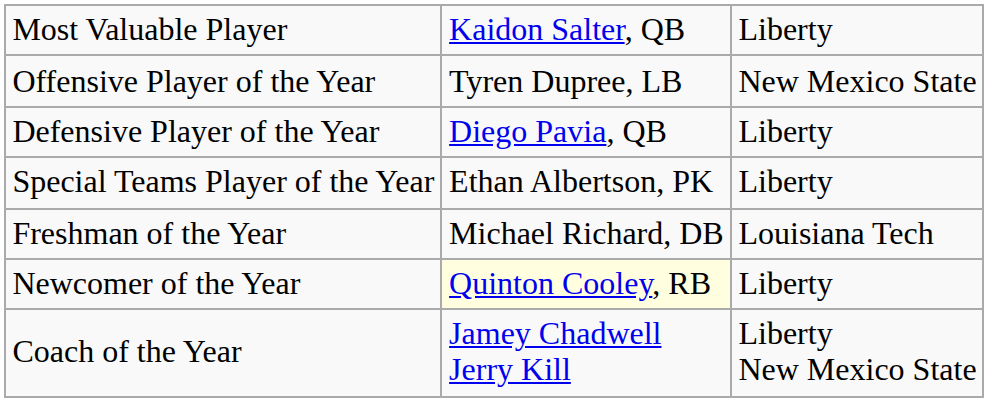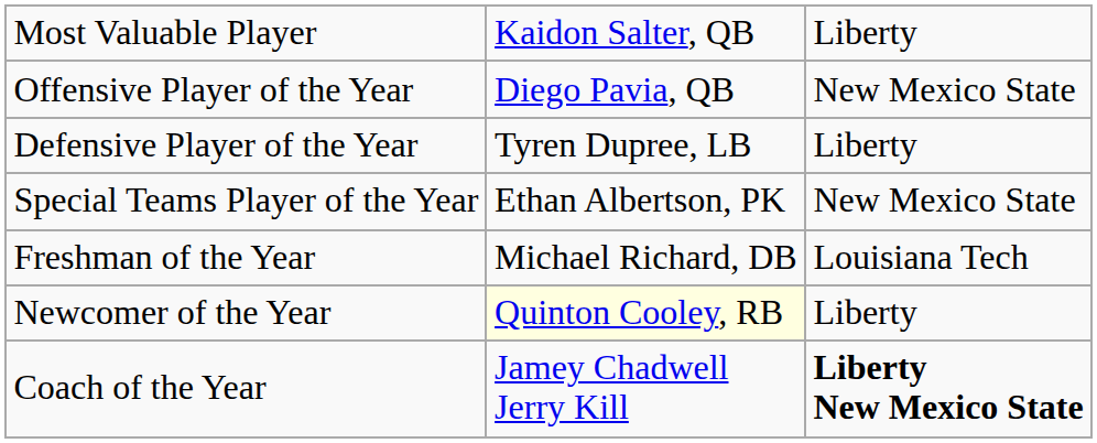Offensive Player of the Year | column 2: Tyren Dupree, LB -> Diego Pavia, QB
Defensive Player of the Year | column 2: Diego Pavia, QB -> Tyren Dupree, LB
Special Teams Player of the Year | column 3: Liberty -> New Mexico State
Coach of the Year | column 3: normal -> bold
